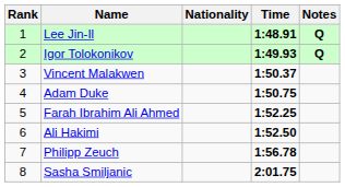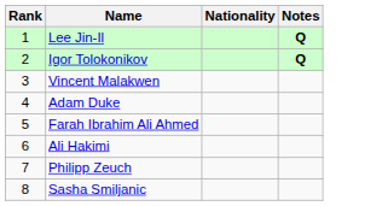- column: Time | 1:48.91 | 1:49.93 | 1:50.37 | 1:50.75 | 1:52.25 | 1:52.50 | 1:56.78 | 2:01.75
